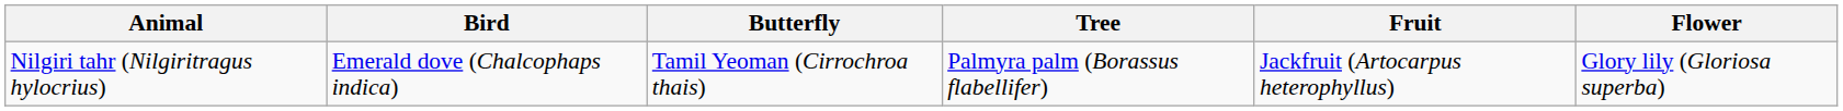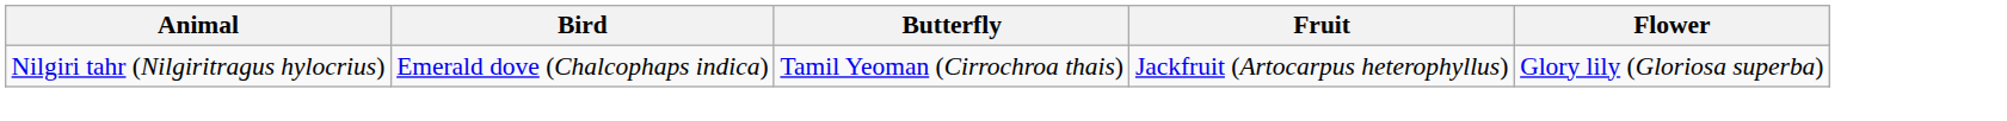- column: Tree | Palmyra palm (Borassus flabellifer)
